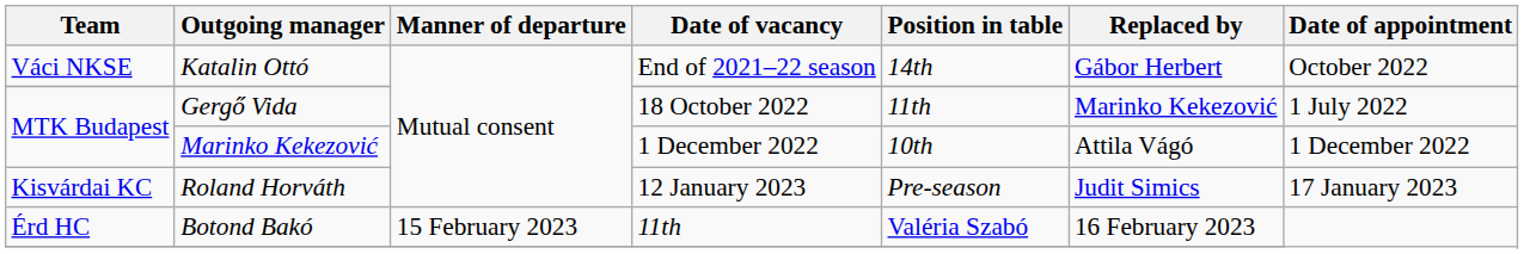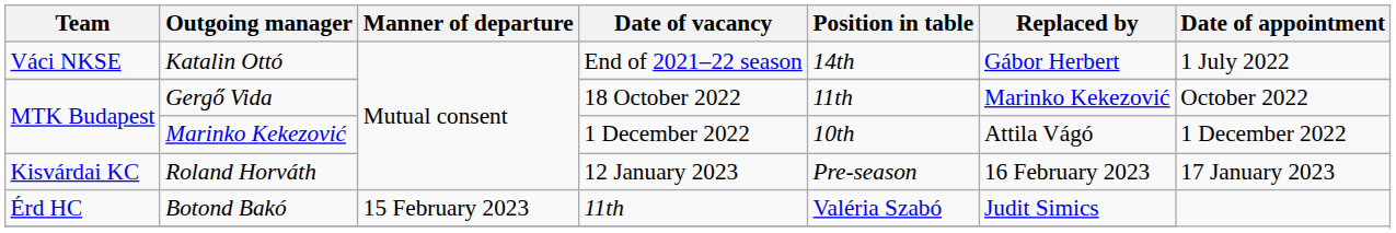Katalin Ottó | Date of appointment: October 2022 -> 1 July 2022
Gergő Vida | Date of appointment: 1 July 2022 -> October 2022
Roland Horváth | Replaced by: Judit Simics -> 16 February 2023
Botond Bakó | Replaced by: 16 February 2023 -> Judit Simics
